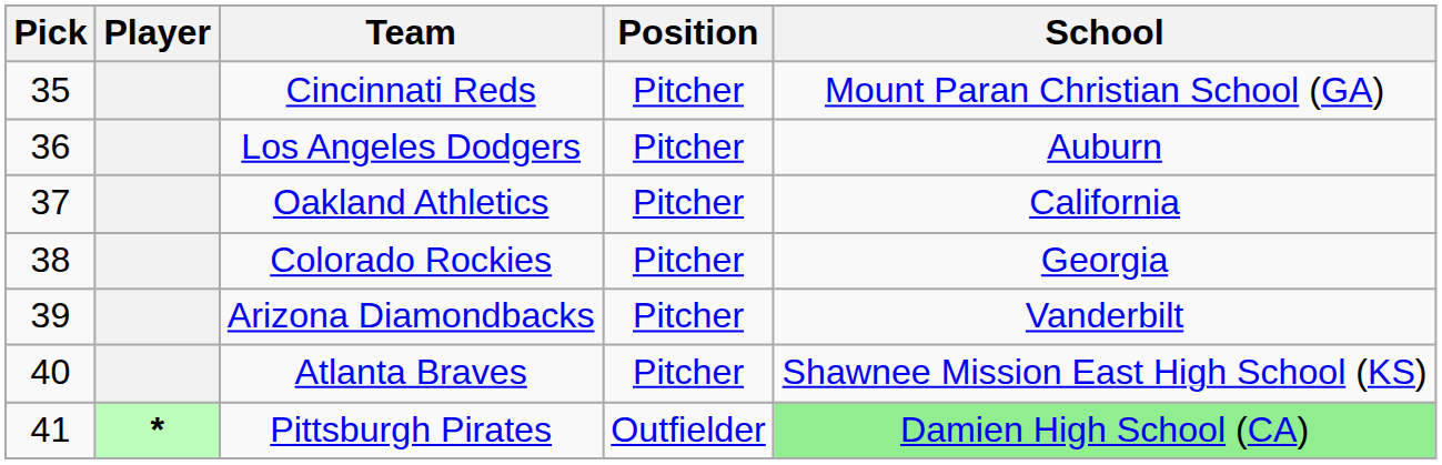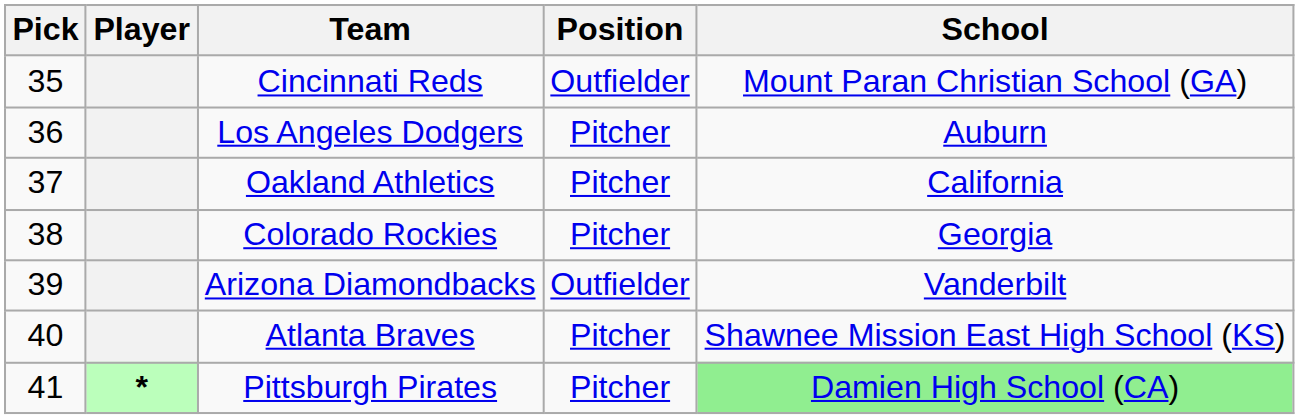Cincinnati Reds | Position: Pitcher -> Outfielder
Arizona Diamondbacks | Position: Pitcher -> Outfielder
Pittsburgh Pirates | Position: Outfielder -> Pitcher
